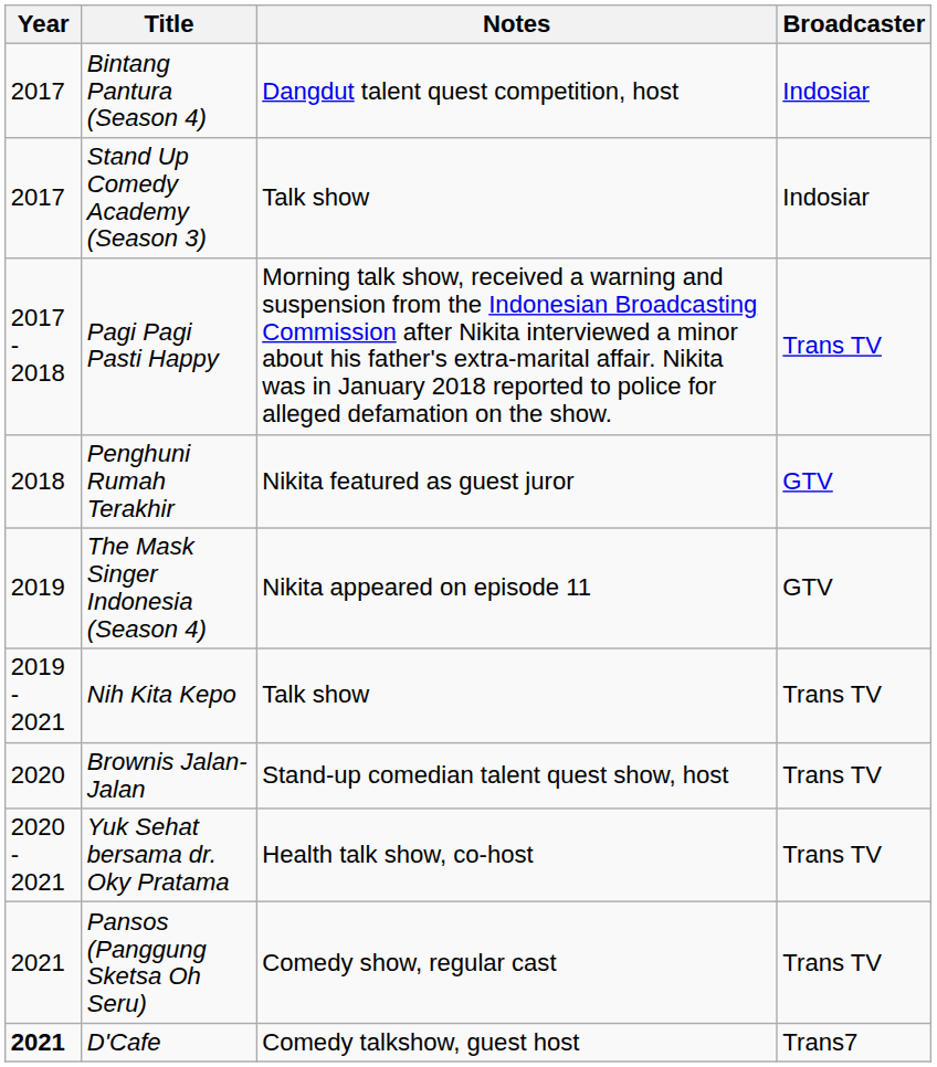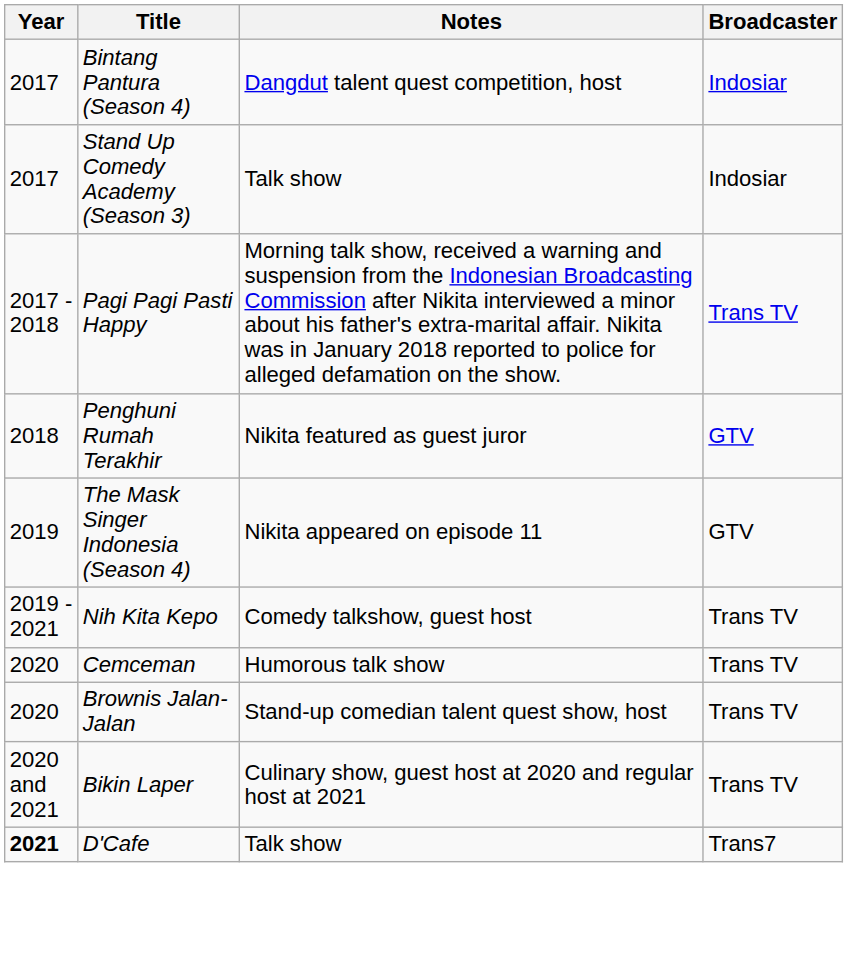Nih Kita Kepo | Notes: Talk show -> Comedy talkshow, guest host
+ row: 2020 | Cemceman | Humorous talk show | Trans TV
+ row: 2020 and 2021 | Bikin Laper | Culinary show, guest host at 2020 and regular host at 2021 | Trans TV
- row: 2020 - 2021 | Yuk Sehat bersama dr. Oky Pratama | Health talk show, co-host | Trans TV
- row: 2021 | Pansos (Panggung Sketsa Oh Seru) | Comedy show, regular cast | Trans TV
D'Cafe | Notes: Comedy talkshow, guest host -> Talk show
